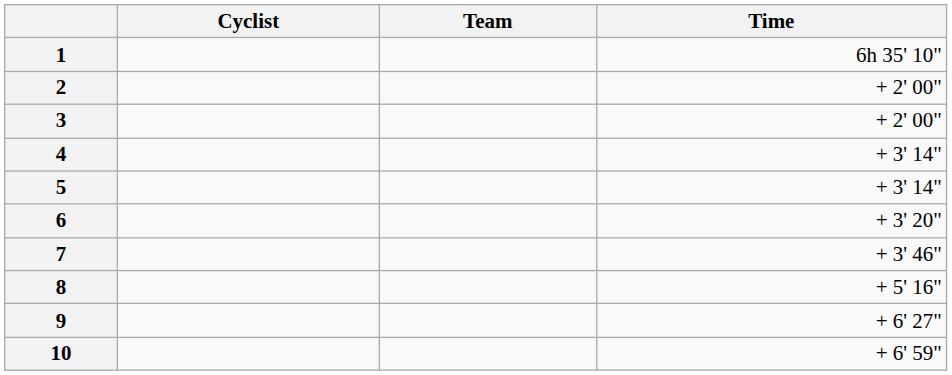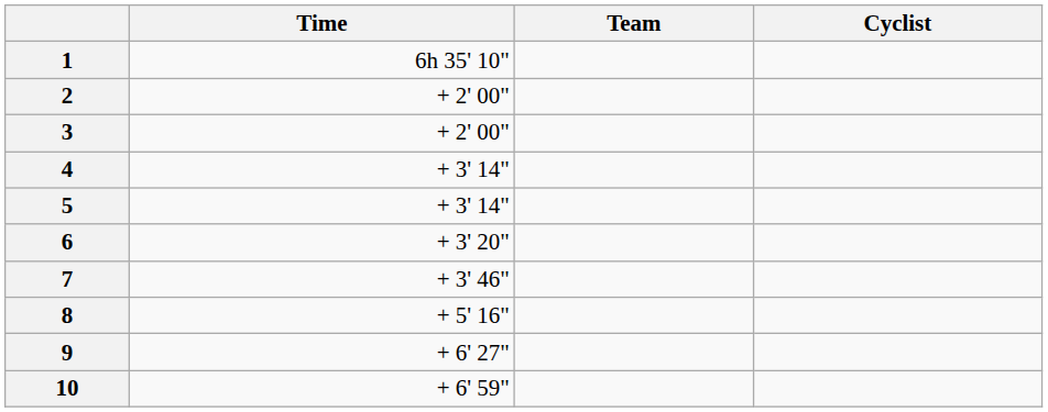columns swapped: Cyclist <-> Time
